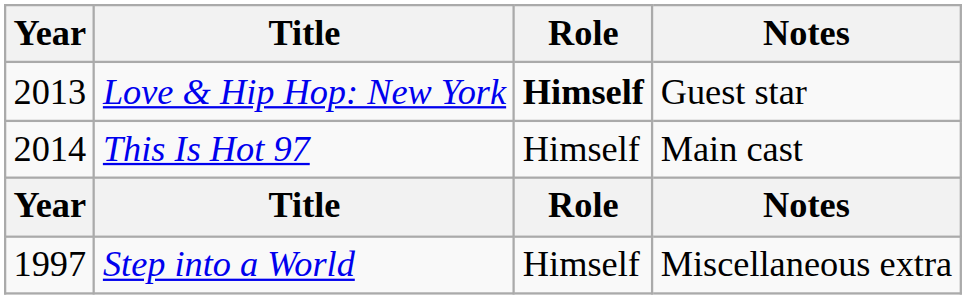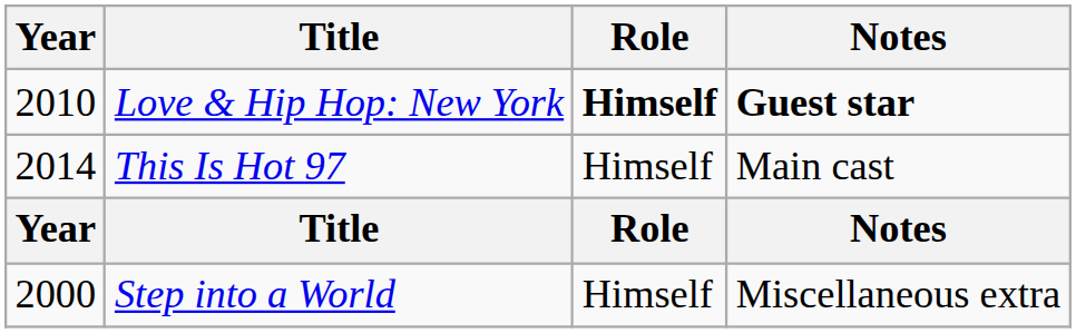Love & Hip Hop: New York | Year: 2013 -> 2010
Love & Hip Hop: New York | Notes: normal -> bold
Step into a World | Year: 1997 -> 2000
